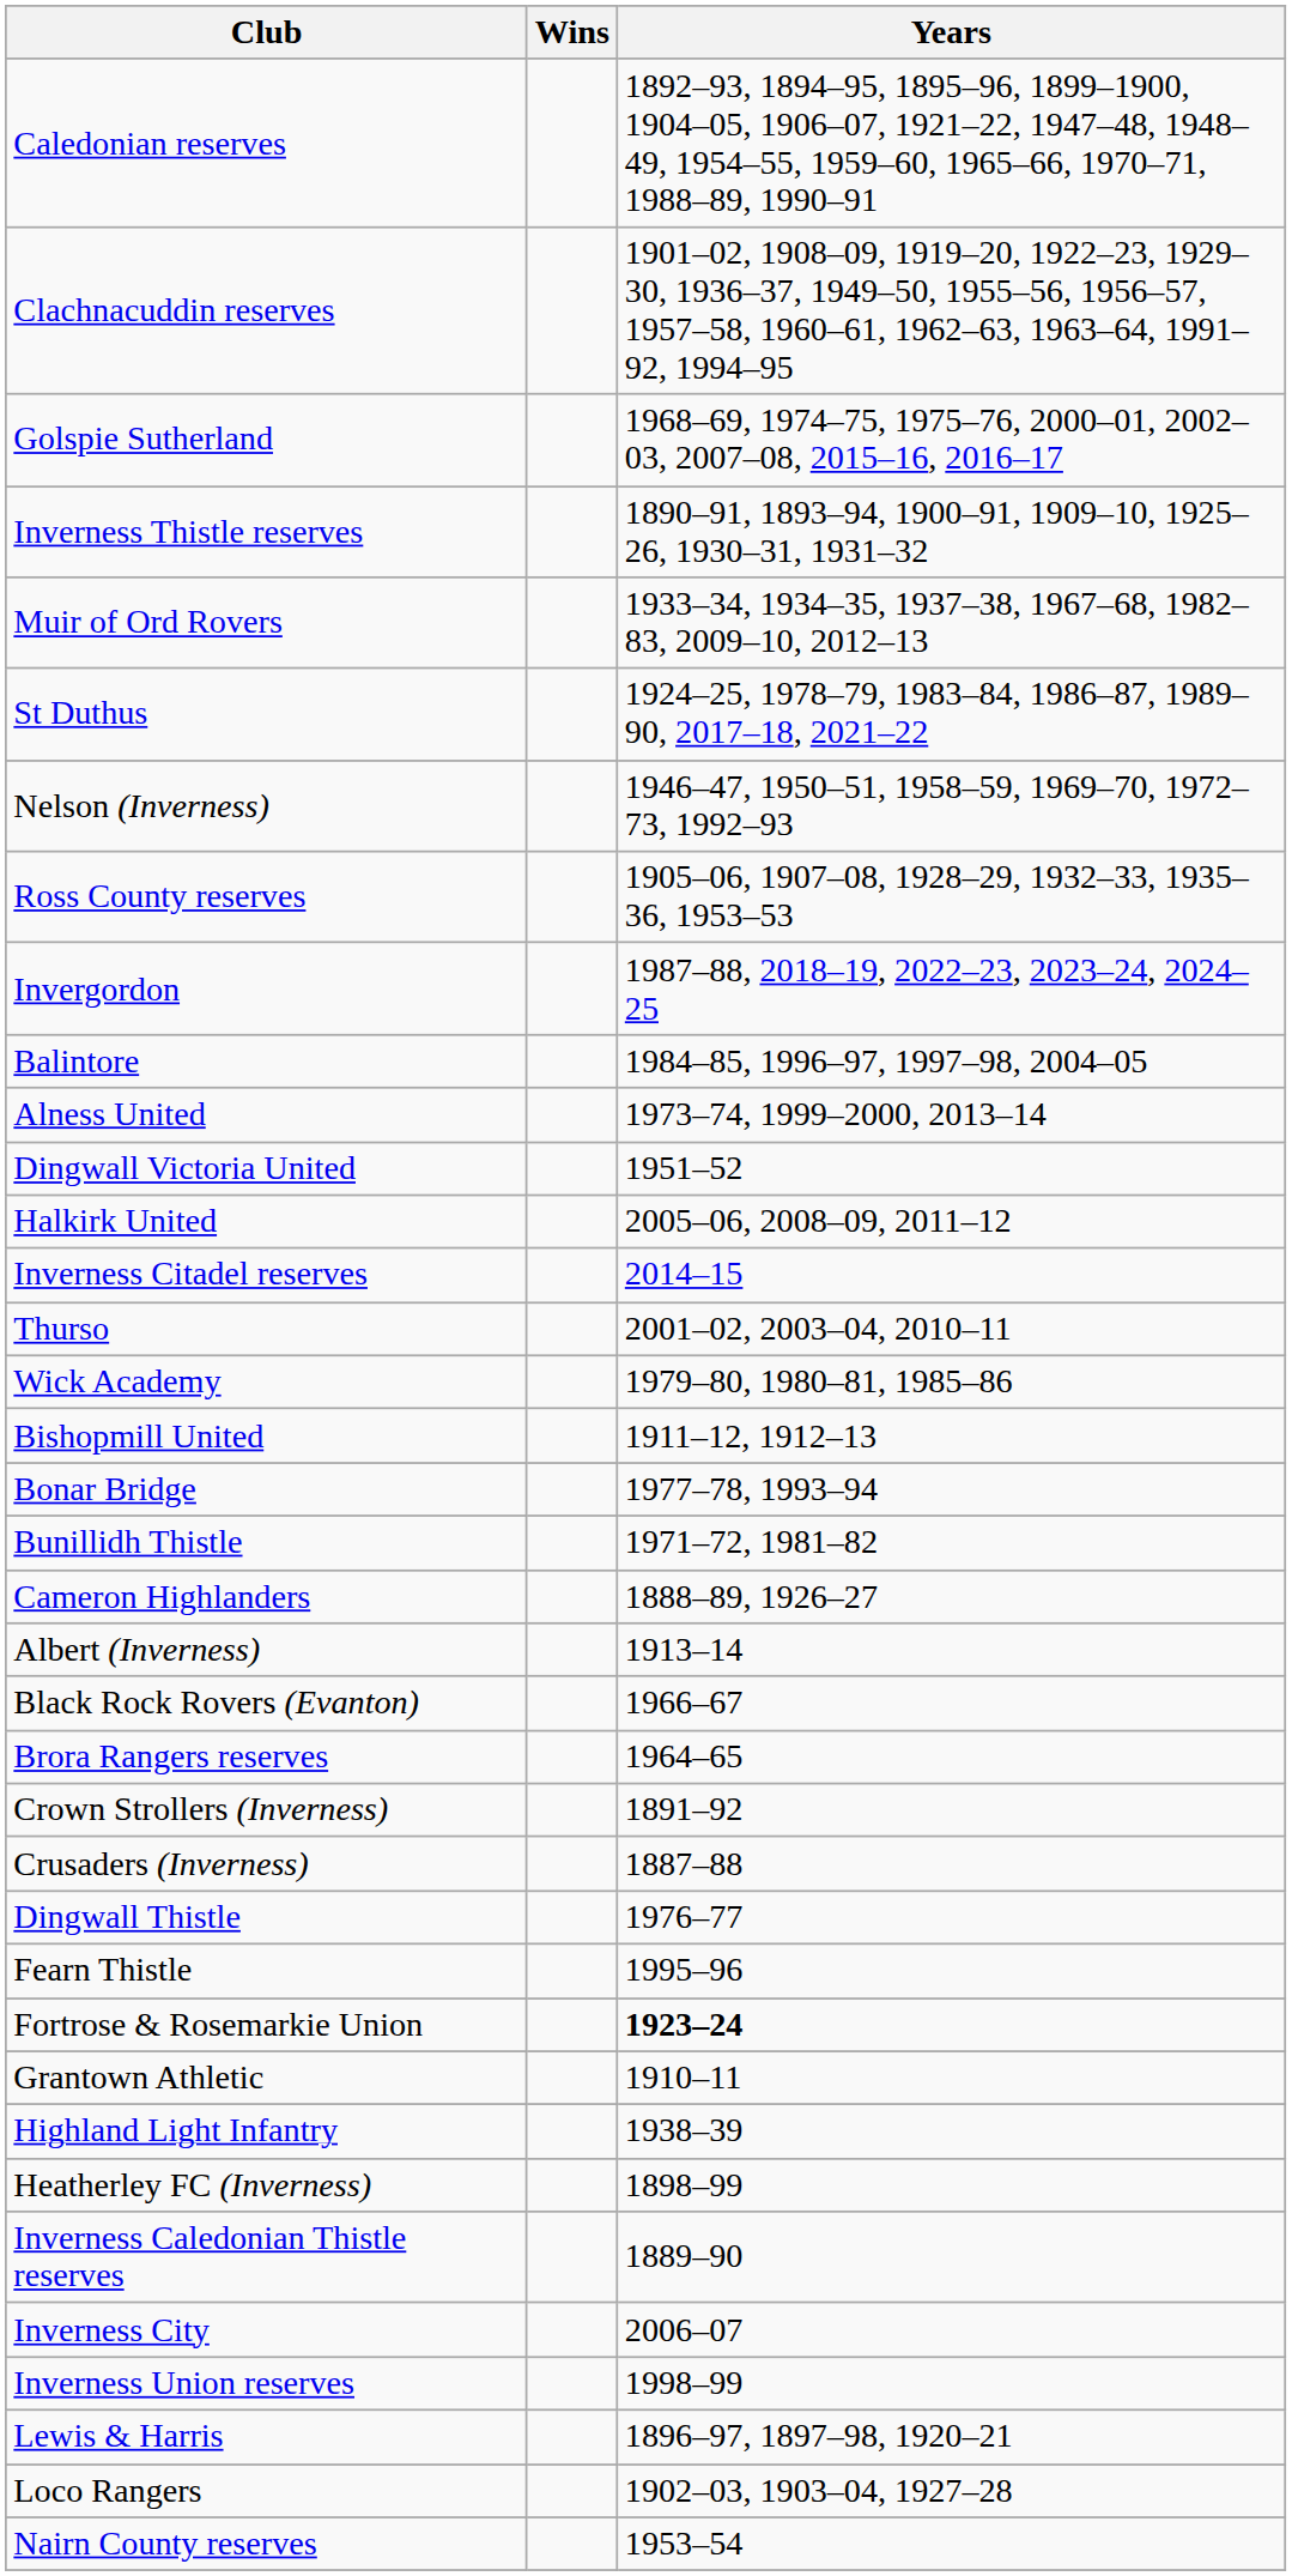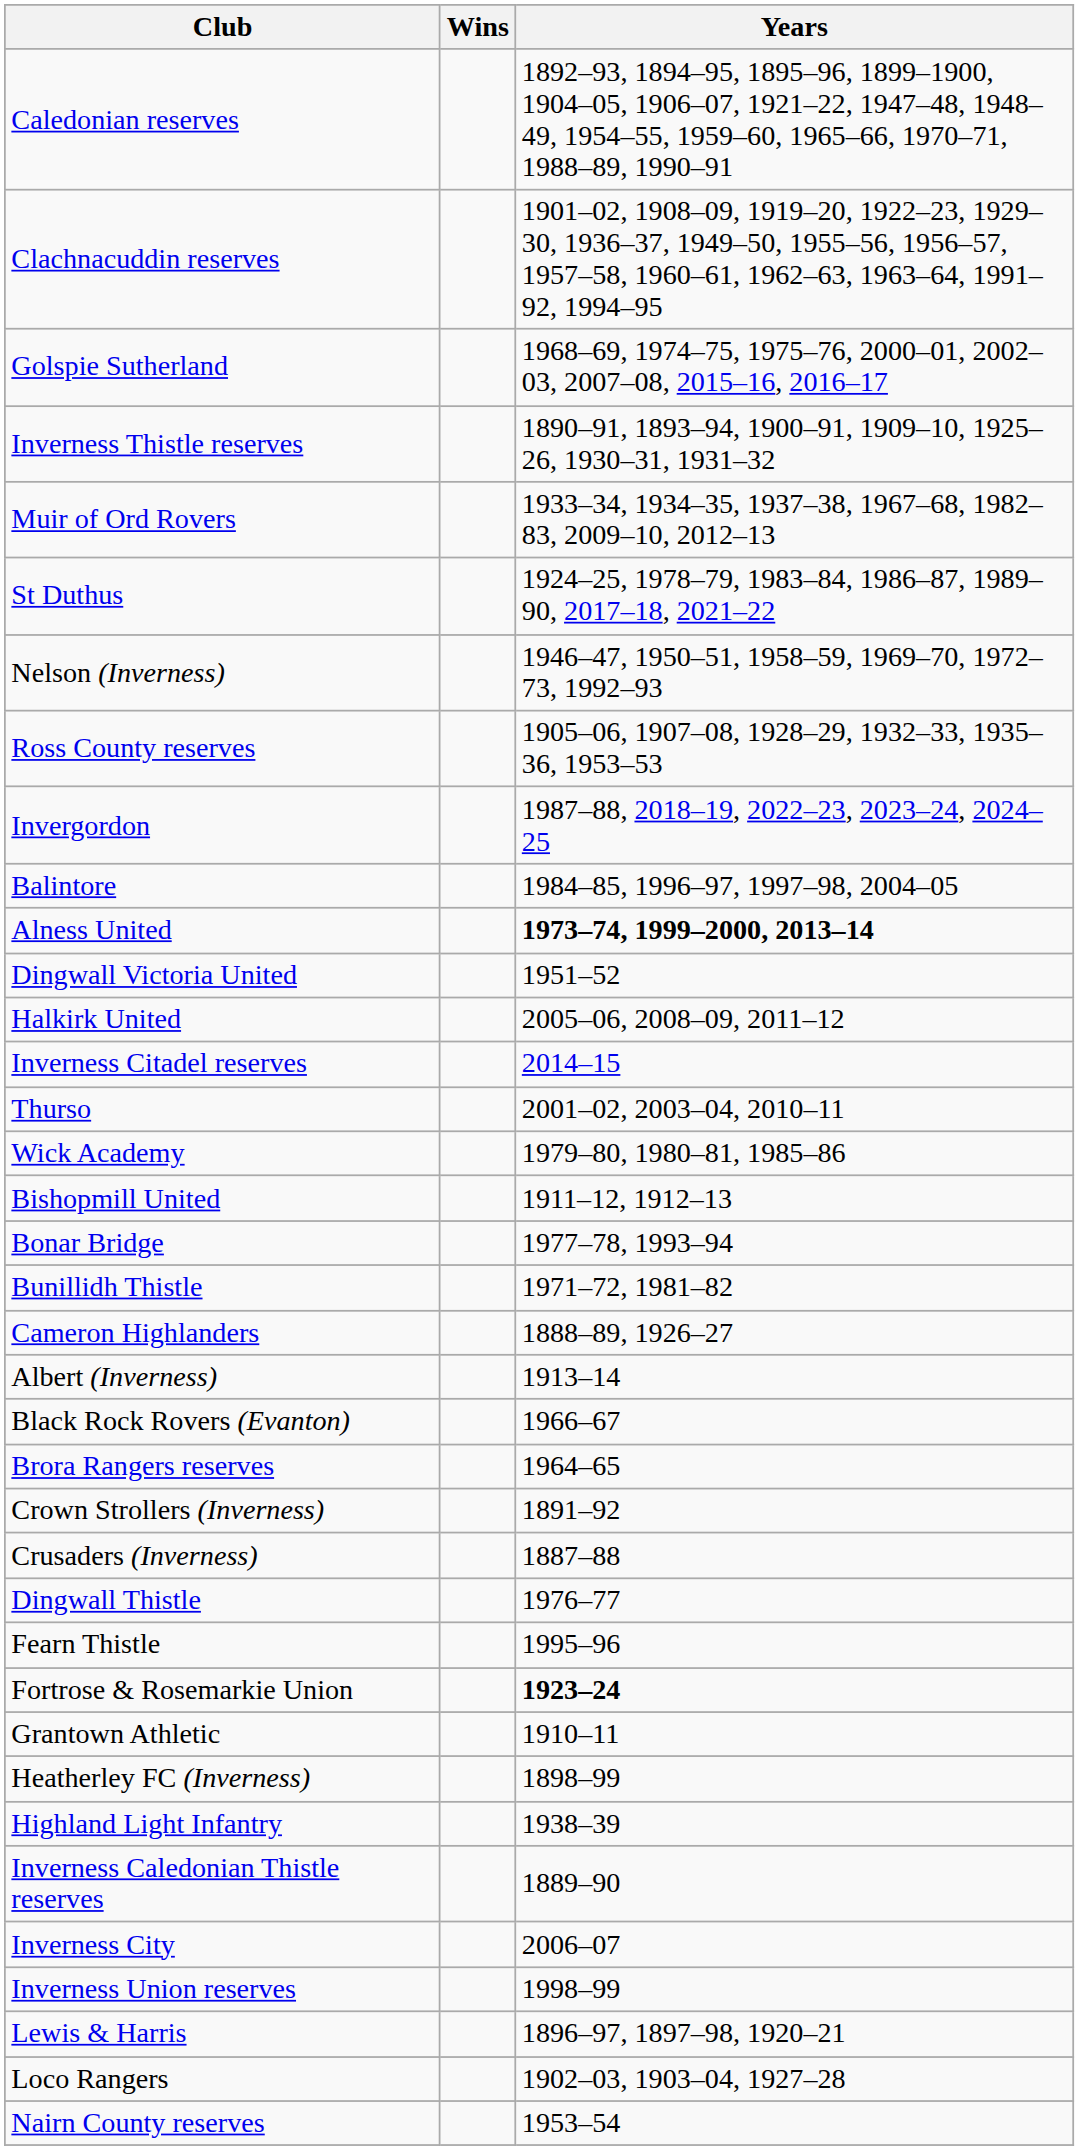Alness United | Years: normal -> bold
rows swapped: Heatherley FC (Inverness) <-> Highland Light Infantry
